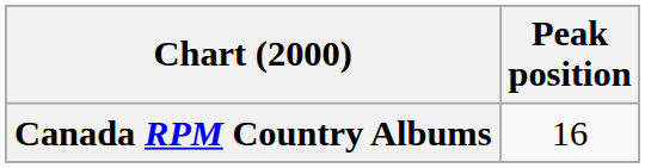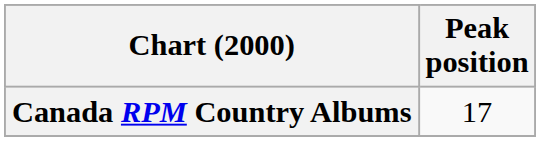Canada RPM Country Albums | Peak position: 16 -> 17
